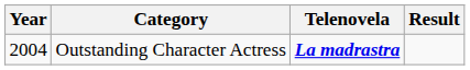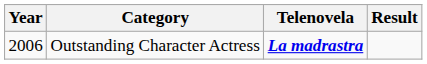Outstanding Character Actress | Year: 2004 -> 2006
